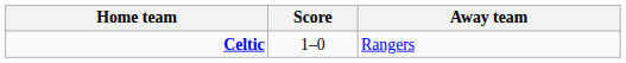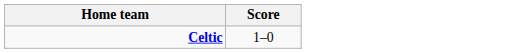- column: Away team | Rangers
